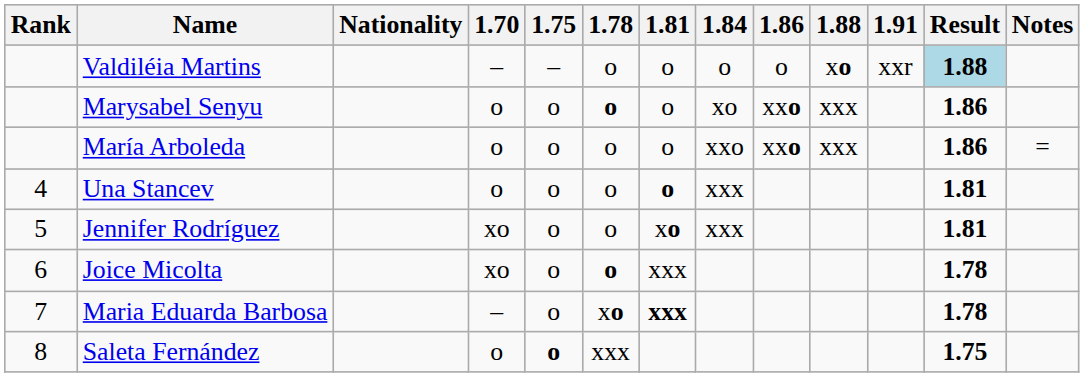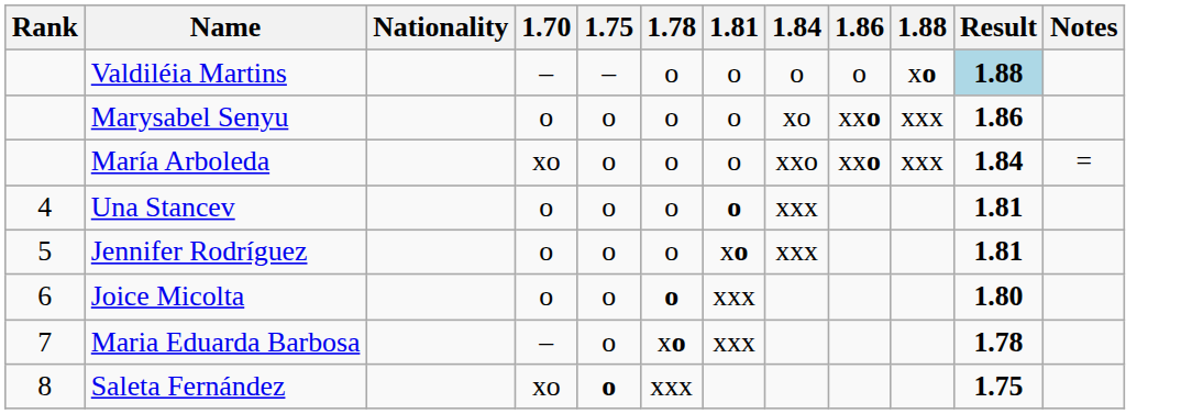- column: 1.91 | xxr
Marysabel Senyu | 1.78: bold -> normal
María Arboleda | 1.70: o -> xo
María Arboleda | Result: 1.86 -> 1.84
Jennifer Rodríguez | 1.70: xo -> o
Joice Micolta | 1.70: xo -> o
Joice Micolta | Result: 1.78 -> 1.80
Maria Eduarda Barbosa | 1.81: bold -> normal
Saleta Fernández | 1.70: o -> xo
